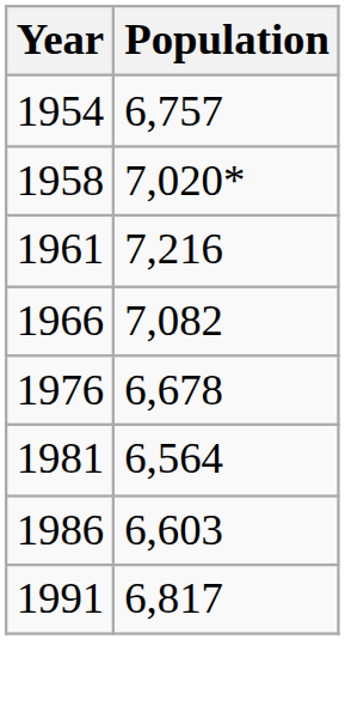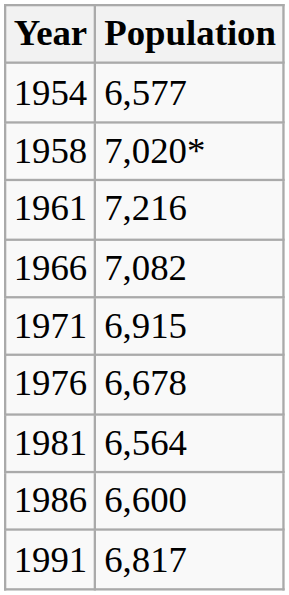1954 | Population: 6,757 -> 6,577
+ row: 1971 | 6,915
1986 | Population: 6,603 -> 6,600
